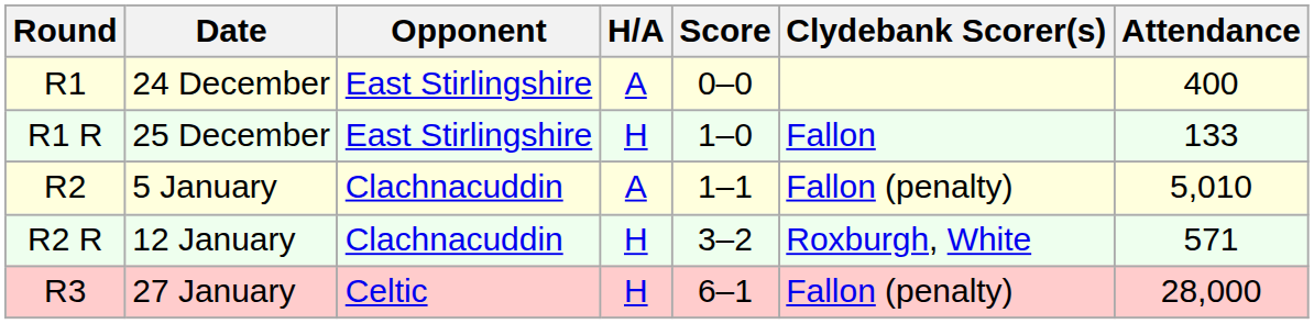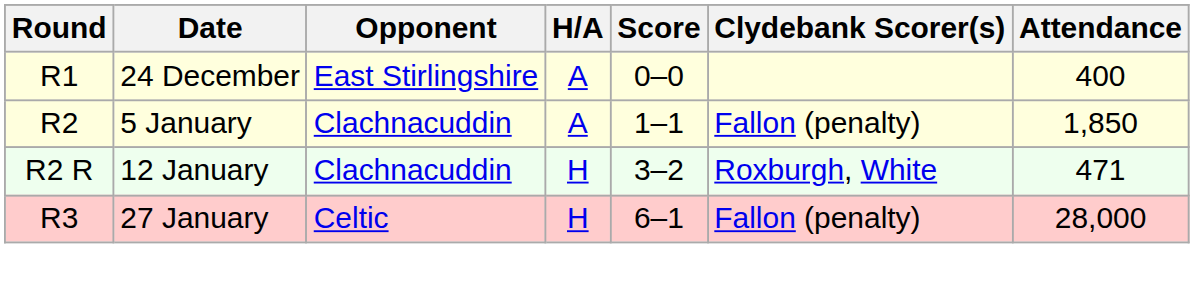- row: R1 R | 25 December | East Stirlingshire | H | 1–0 | Fallon | 133
5 January | Attendance: 5,010 -> 1,850
12 January | Attendance: 571 -> 471
